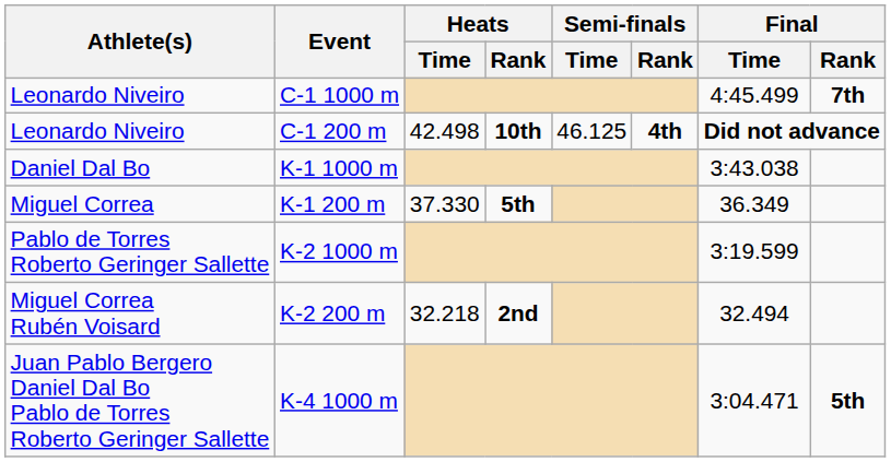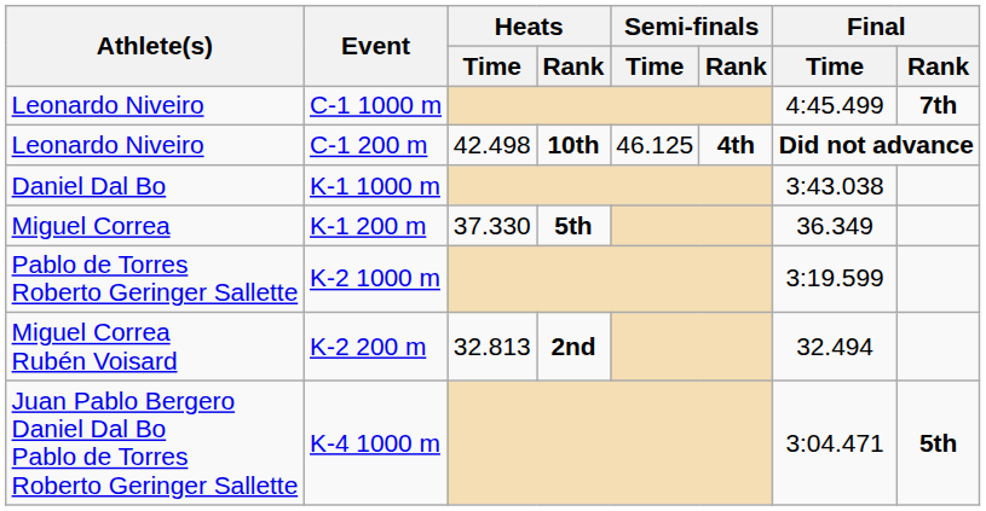K-2 200 m | Heats / Time: 32.218 -> 32.813
